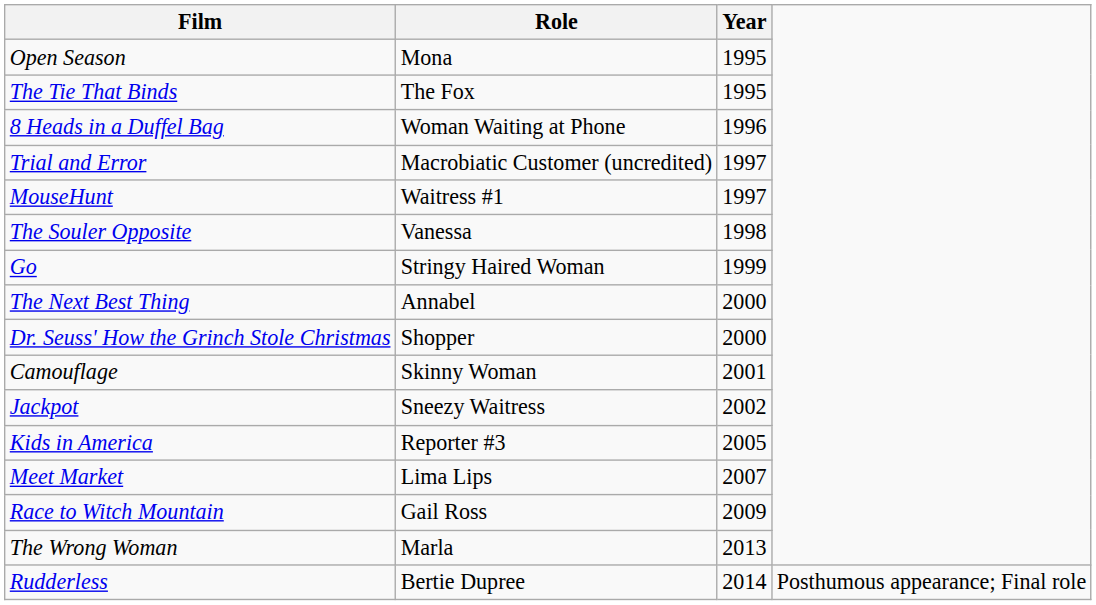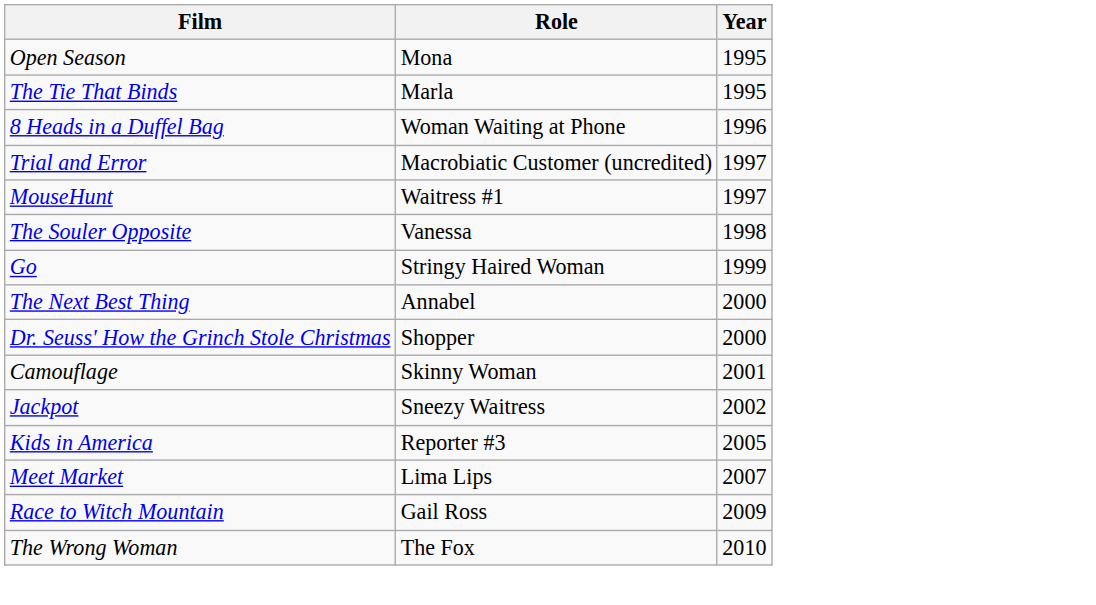The Tie That Binds | Role: The Fox -> Marla
The Wrong Woman | Role: Marla -> The Fox
The Wrong Woman | Year: 2013 -> 2010
- row: Rudderless | Bertie Dupree | 2014 | Posthumous appearance; Final role
